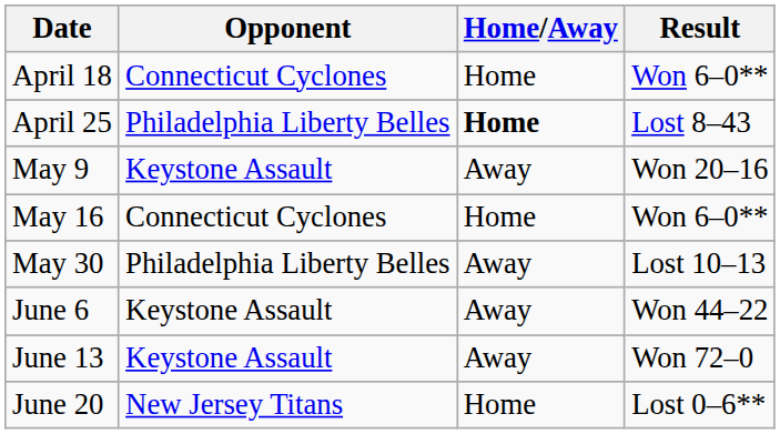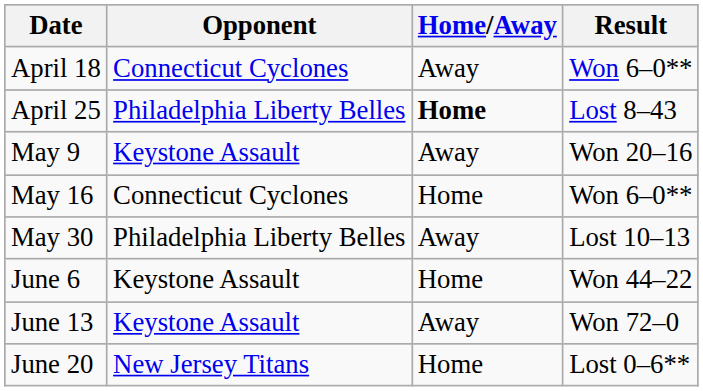April 18 | Home/Away: Home -> Away
June 6 | Home/Away: Away -> Home
